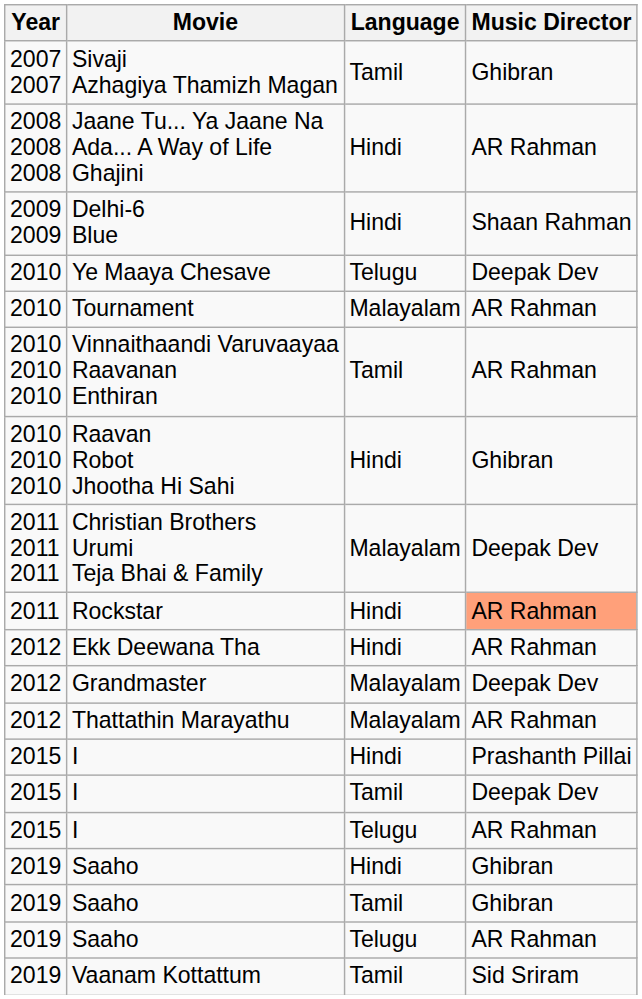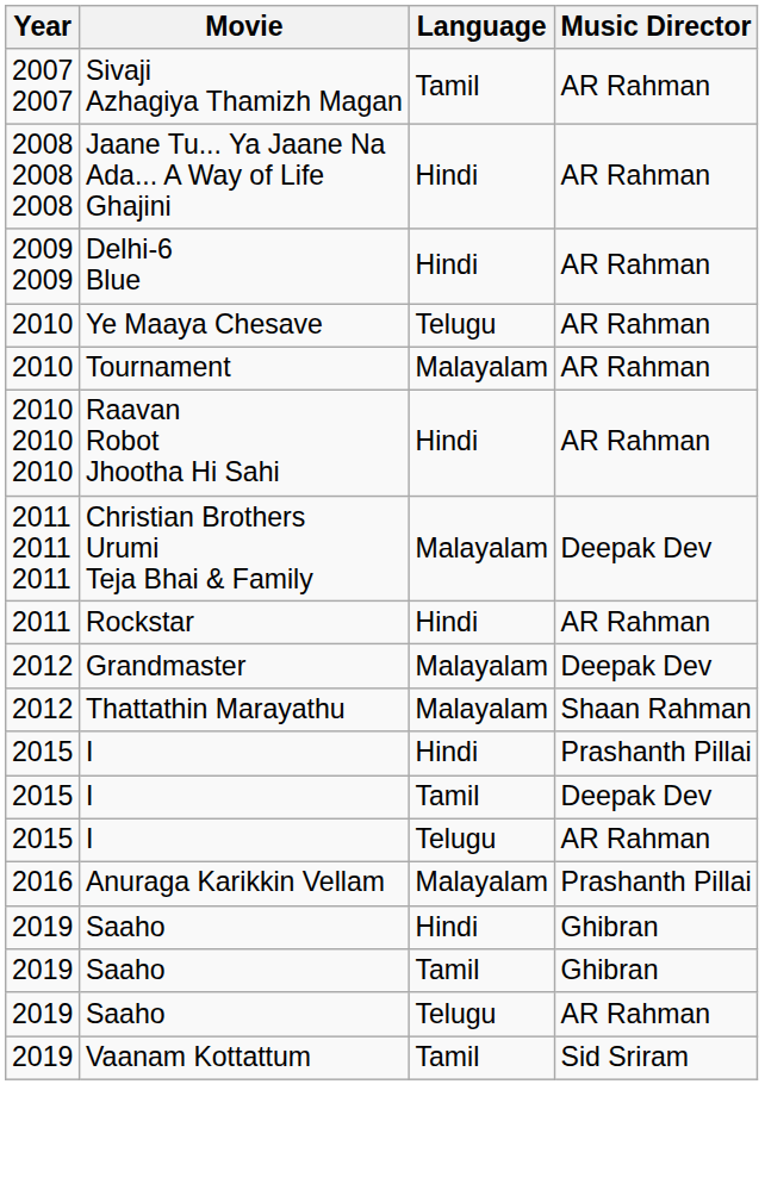Sivaji Azhagiya Thamizh Magan | Music Director: Ghibran -> AR Rahman
Delhi-6 Blue | Music Director: Shaan Rahman -> AR Rahman
Ye Maaya Chesave | Music Director: Deepak Dev -> AR Rahman
- row: 2010 2010 2010 | Vinnaithaandi Varuvaayaa Raavanan Enthiran | Tamil | AR Rahman
Raavan Robot Jhootha Hi Sahi | Music Director: Ghibran -> AR Rahman
Rockstar | Music Director: lightsalmon background -> no background
- row: 2012 | Ekk Deewana Tha | Hindi | AR Rahman
Thattathin Marayathu | Music Director: AR Rahman -> Shaan Rahman
+ row: 2016 | Anuraga Karikkin Vellam | Malayalam | Prashanth Pillai
